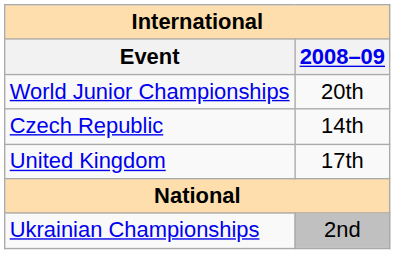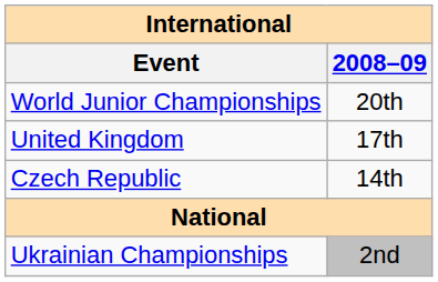rows swapped: Czech Republic <-> United Kingdom
